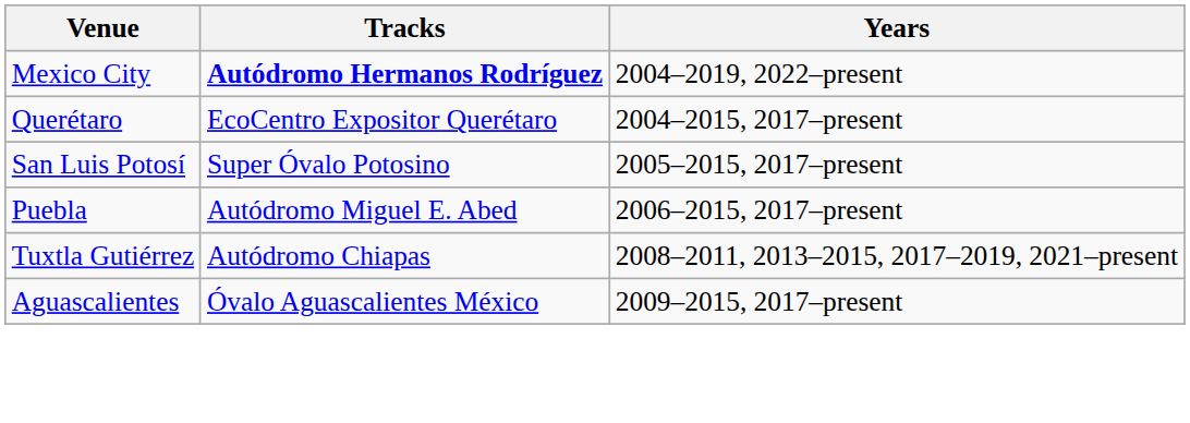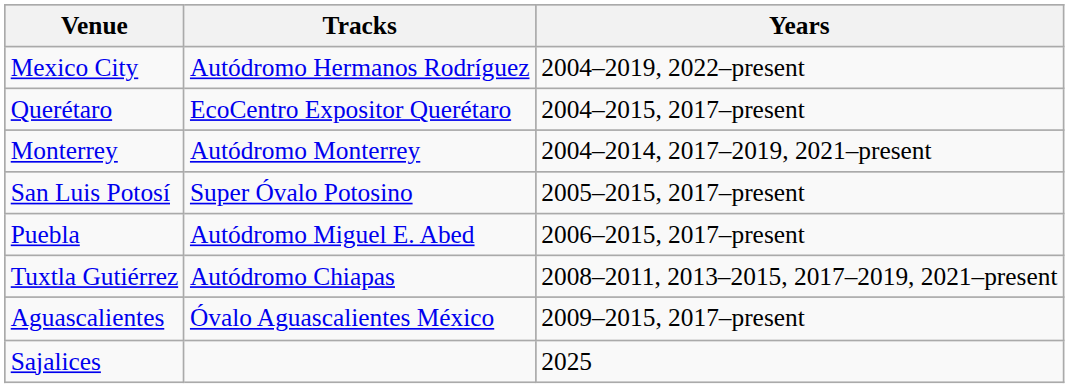Mexico City | Tracks: bold -> normal
+ row: Monterrey | Autódromo Monterrey | 2004–2014, 2017–2019, 2021–present
+ row: Sajalices | 2025
